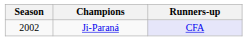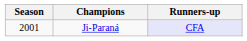Ji-Paraná | Season: 2002 -> 2001
